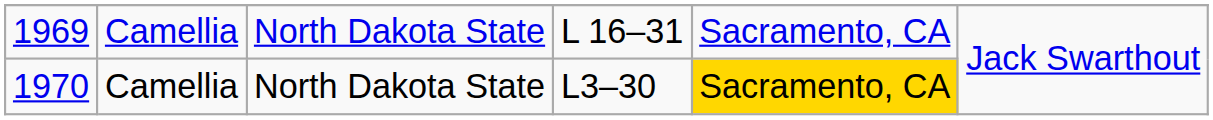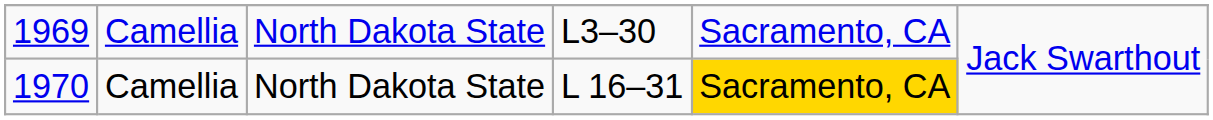1969 | column 4: L 16–31 -> L3–30
1970 | column 4: L3–30 -> L 16–31
